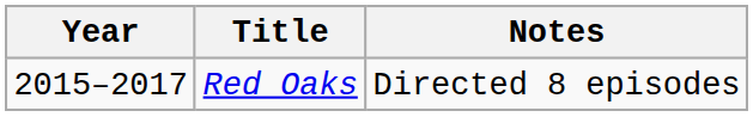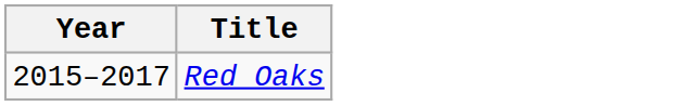- column: Notes | Directed 8 episodes
